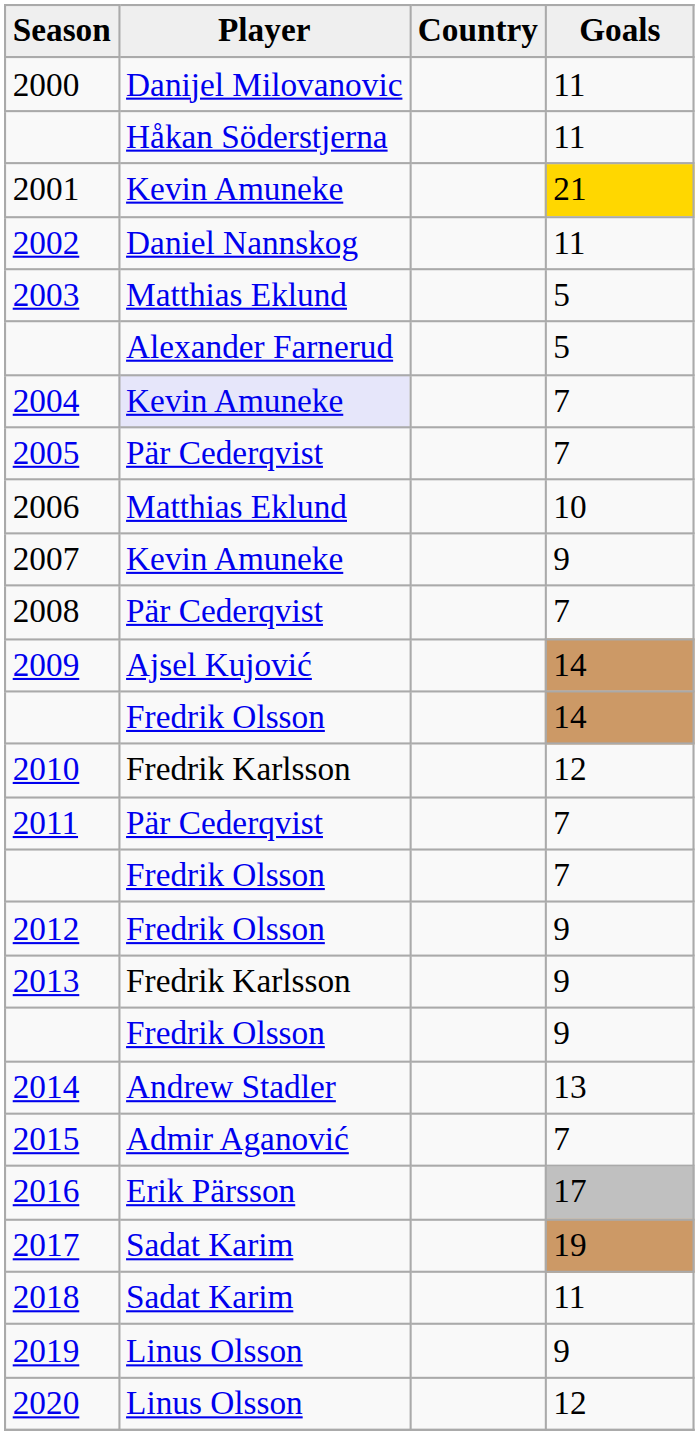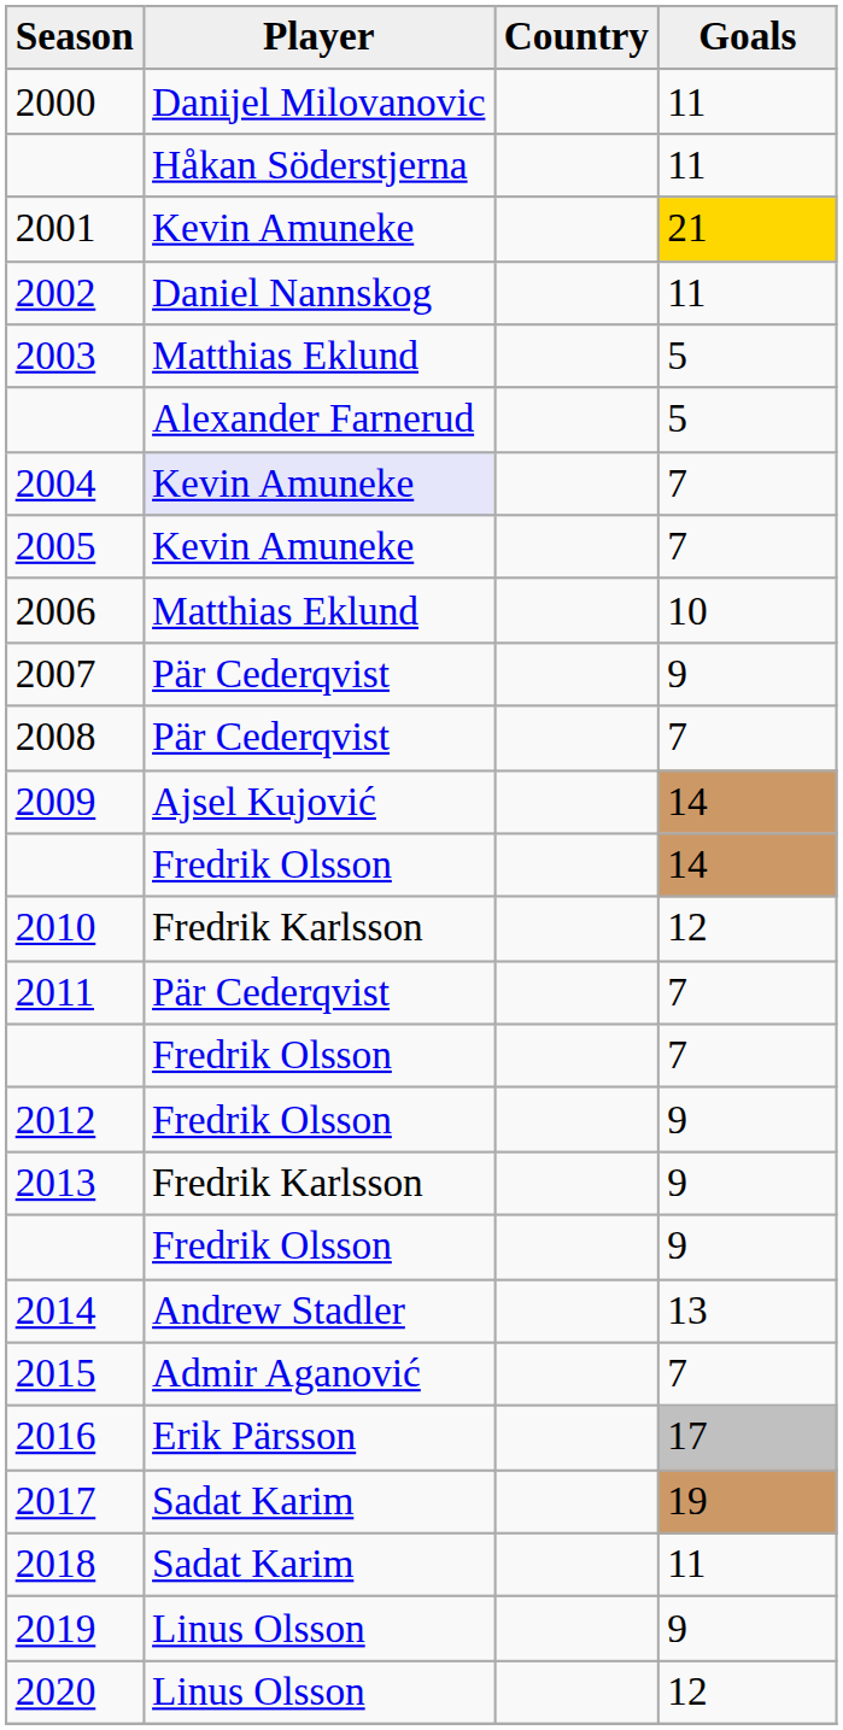2005 | Player: Pär Cederqvist -> Kevin Amuneke
2007 | Player: Kevin Amuneke -> Pär Cederqvist
